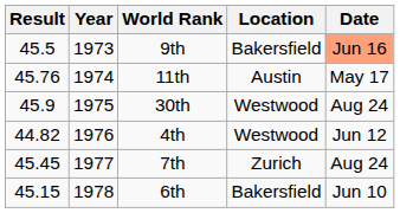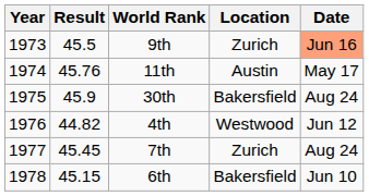columns swapped: Year <-> Result
9th | Location: Bakersfield -> Zurich
30th | Location: Westwood -> Bakersfield
